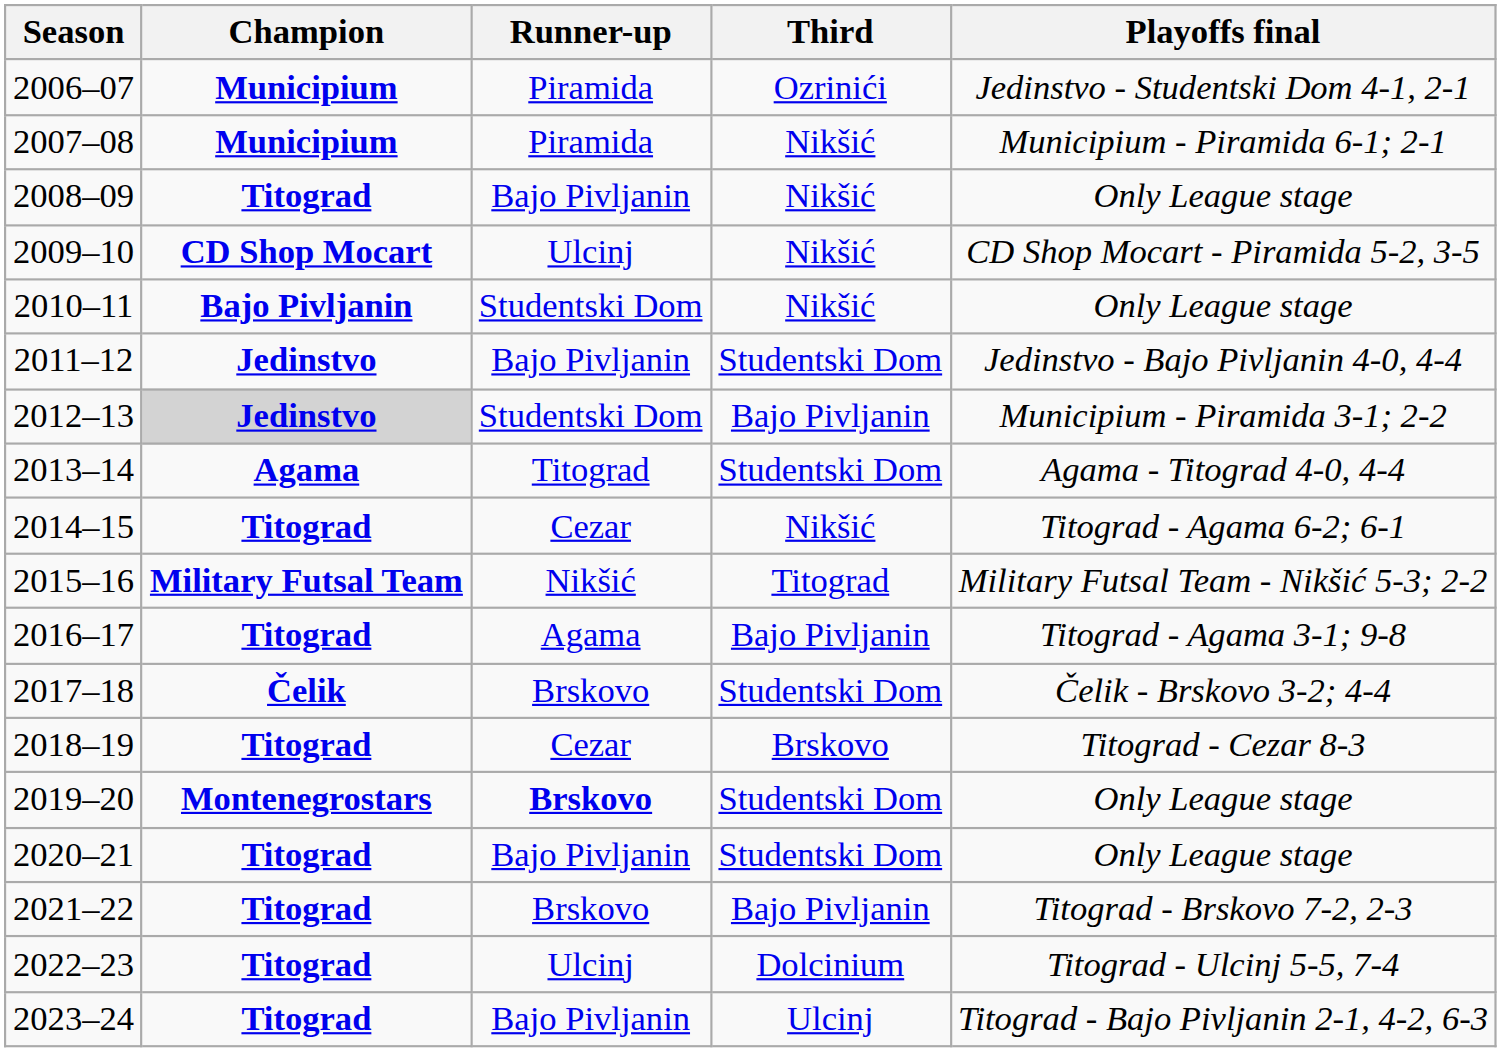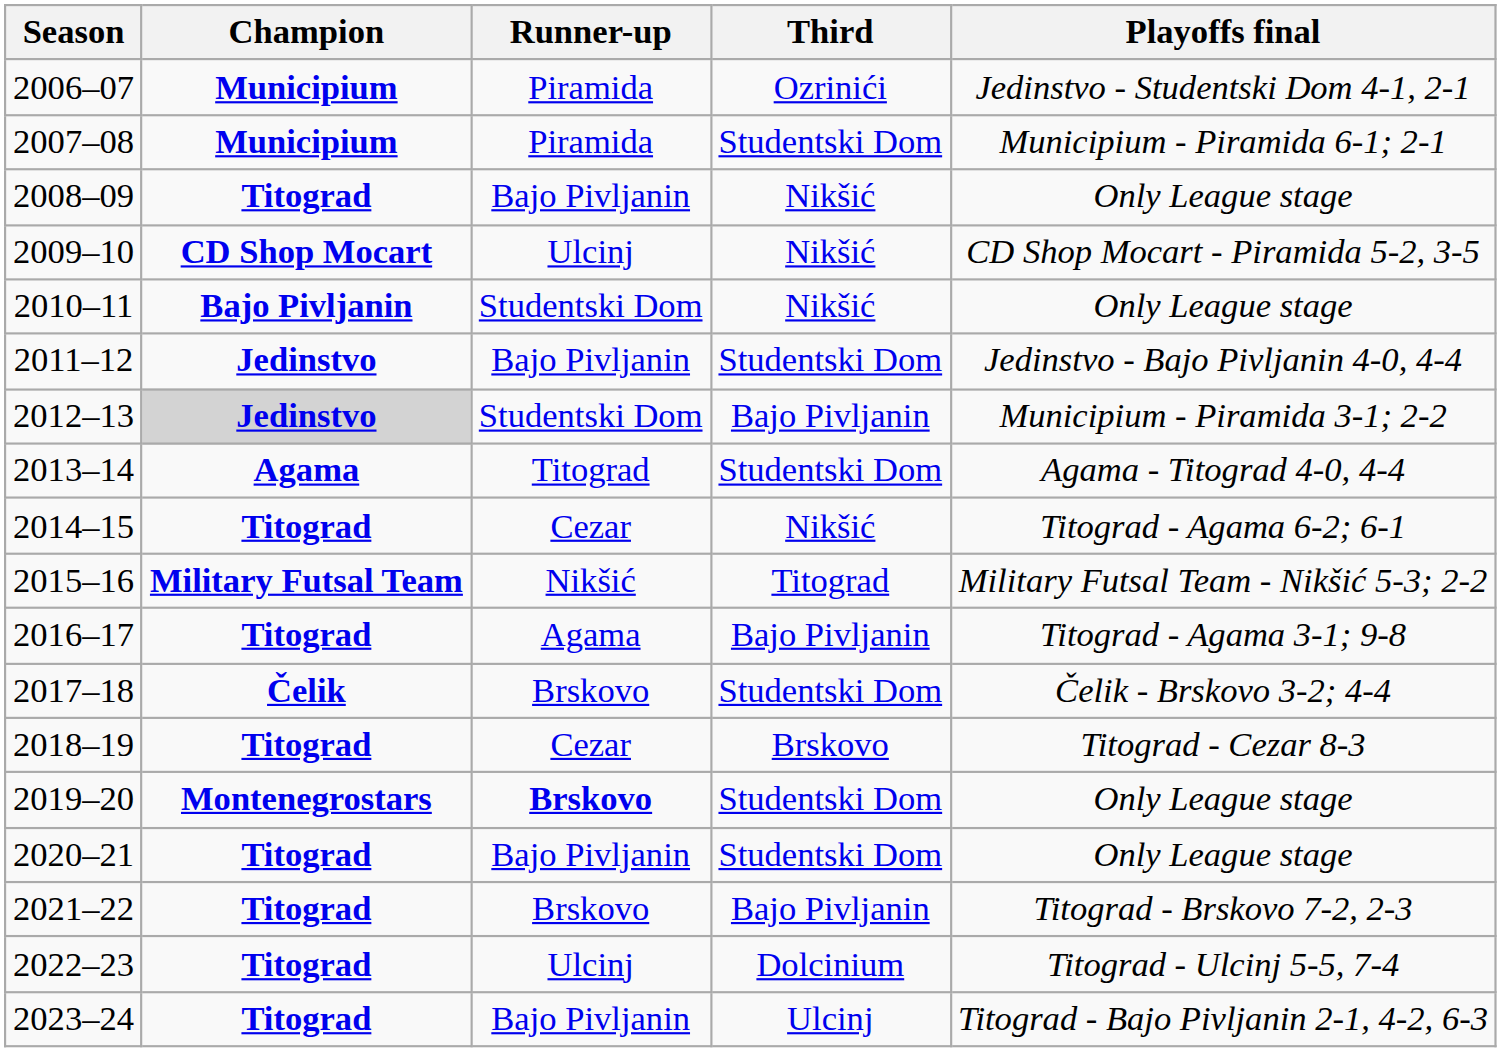2007–08 | Third: Nikšić -> Studentski Dom
